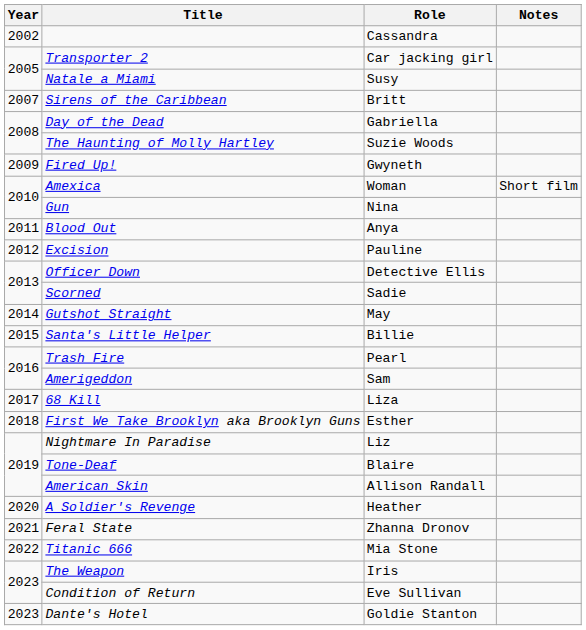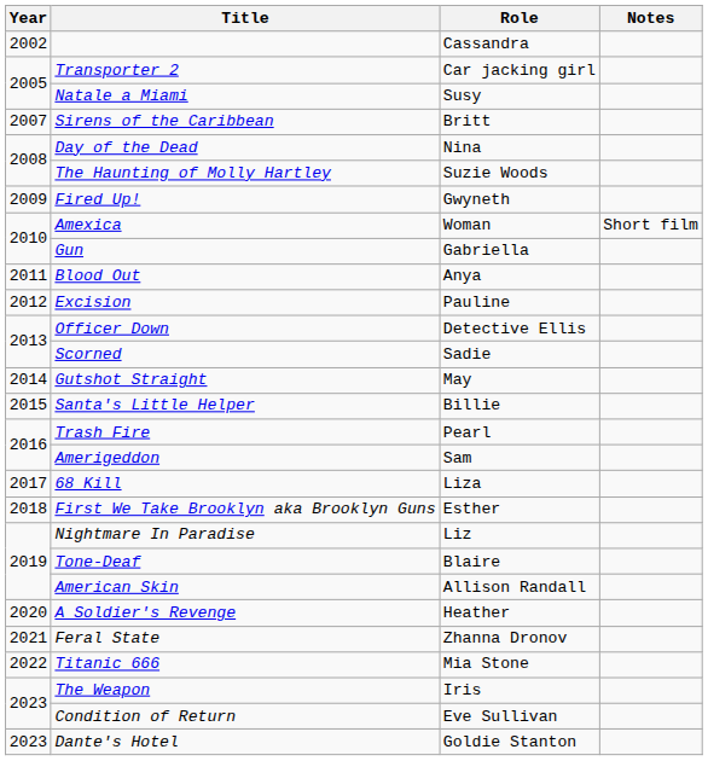Day of the Dead | Role: Gabriella -> Nina
Gun | Role: Nina -> Gabriella
